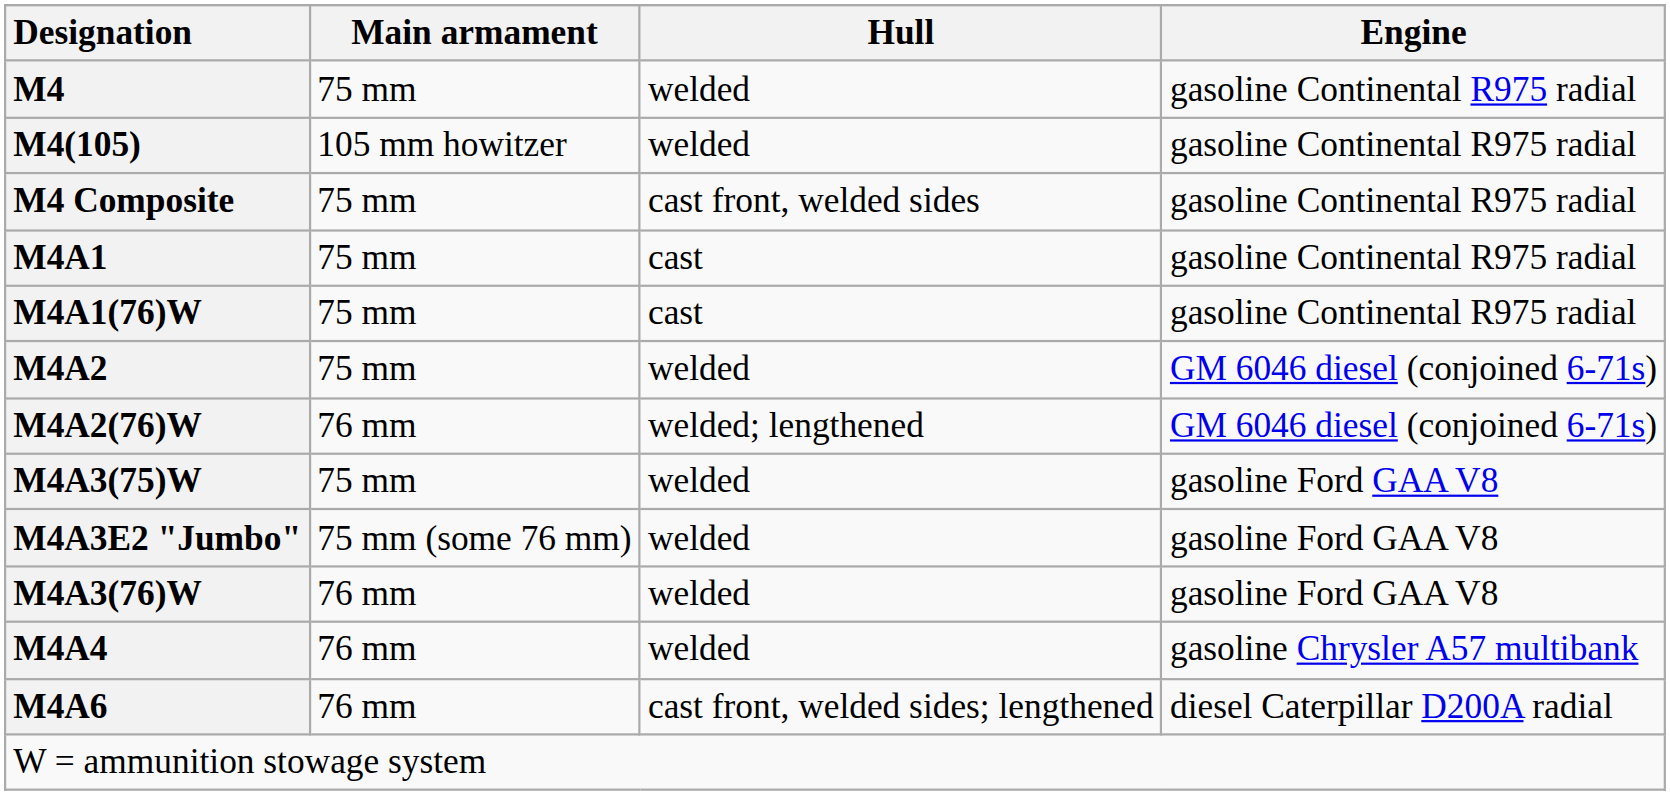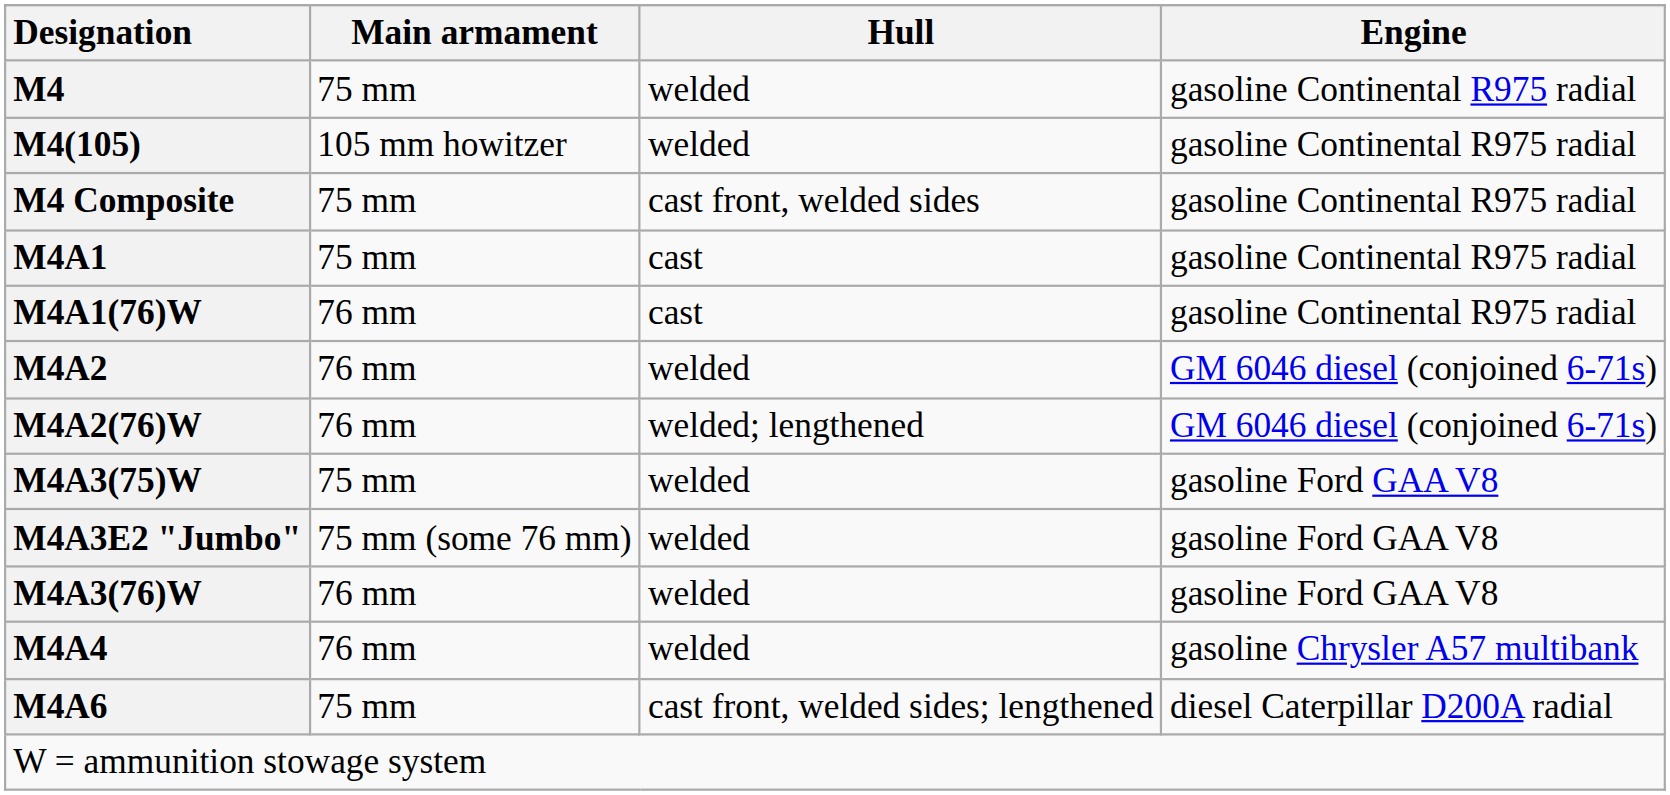M4A1(76)W | Main armament: 75 mm -> 76 mm
M4A2 | Main armament: 75 mm -> 76 mm
M4A6 | Main armament: 76 mm -> 75 mm
